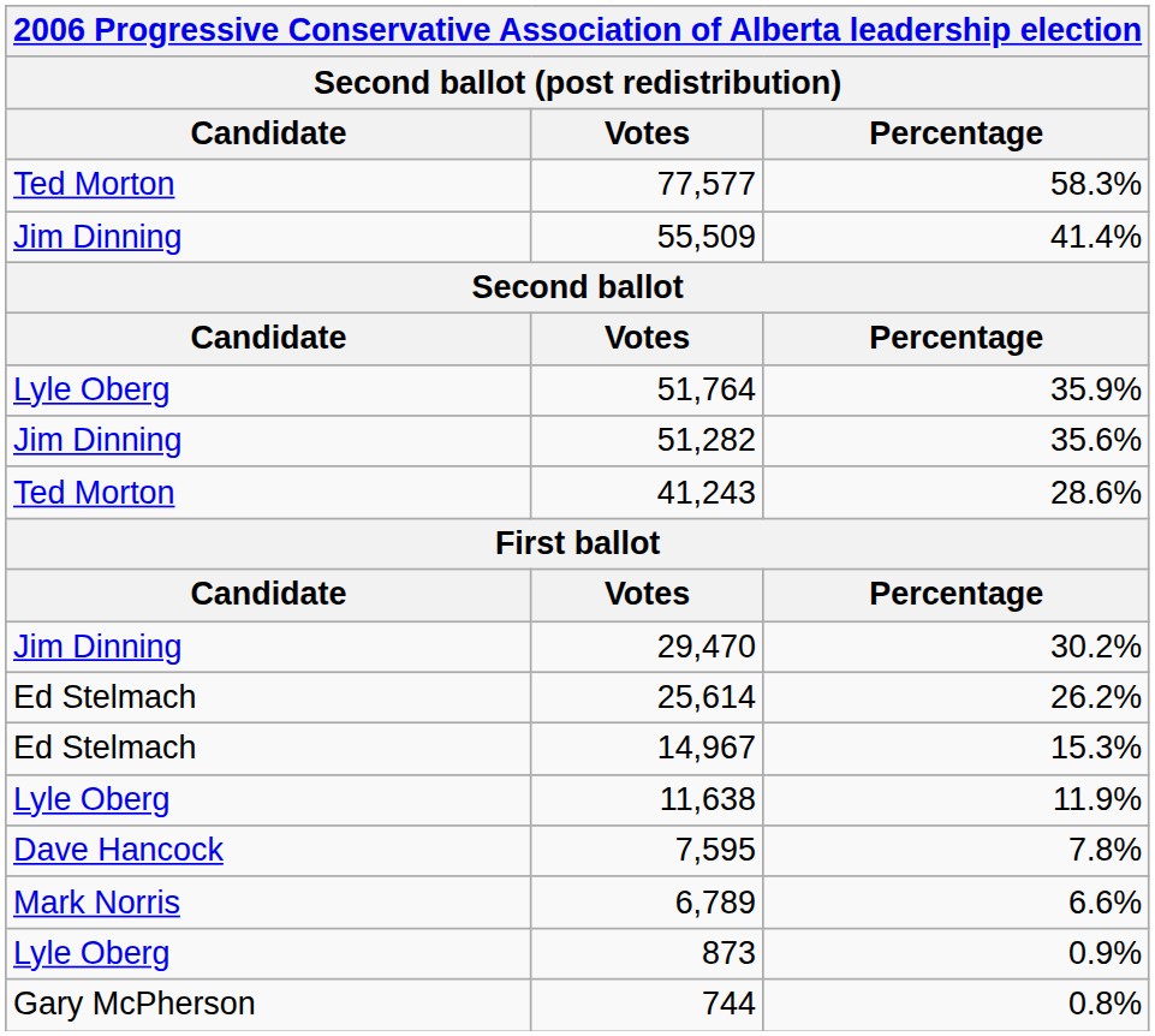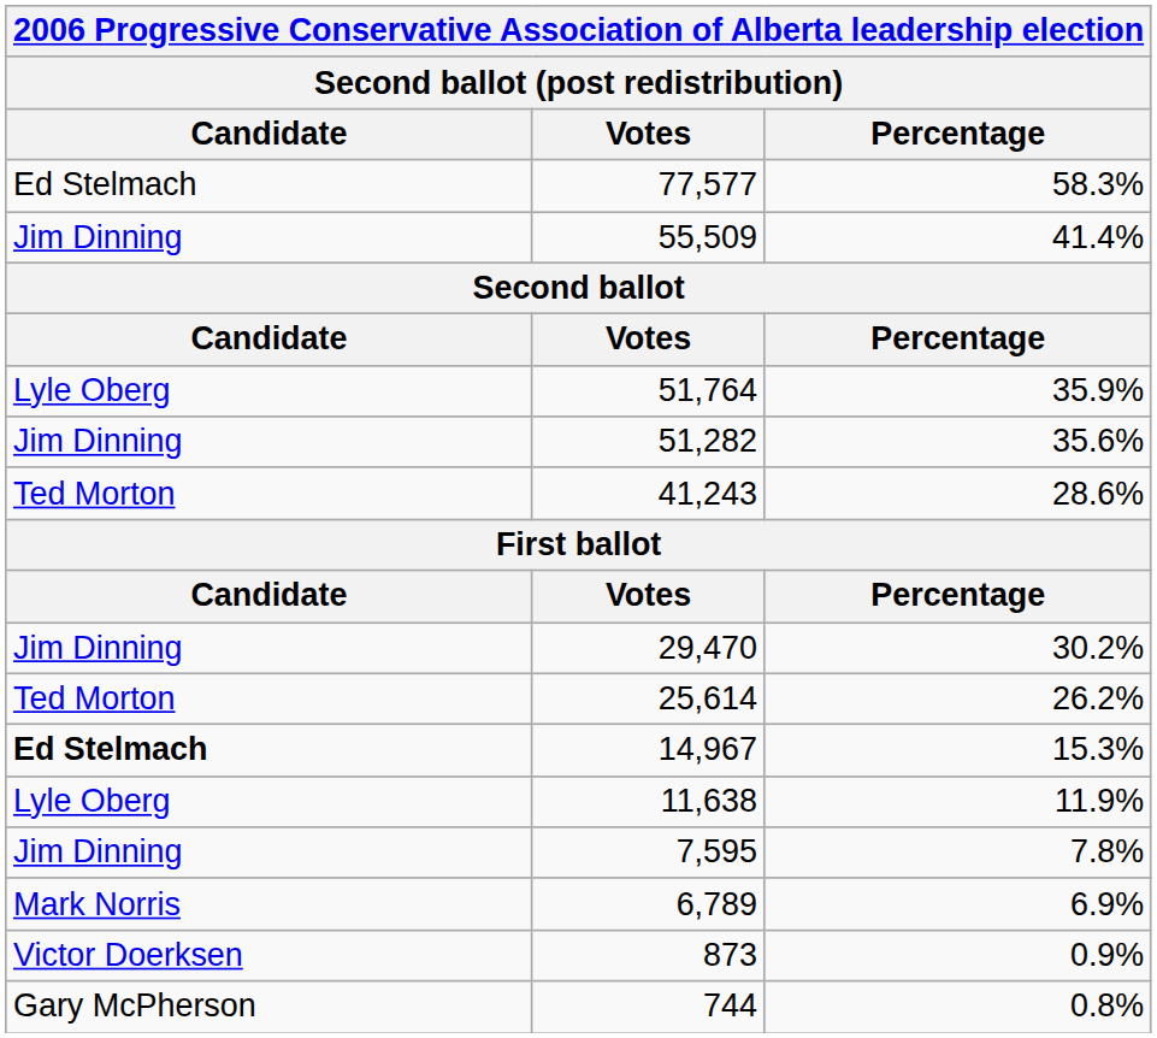77,577 | Candidate: Ted Morton -> Ed Stelmach
25,614 | Candidate: Ed Stelmach -> Ted Morton
14,967 | Candidate: normal -> bold
7,595 | Candidate: Dave Hancock -> Jim Dinning
6,789 | Percentage: 6.6% -> 6.9%
873 | Candidate: Lyle Oberg -> Victor Doerksen
